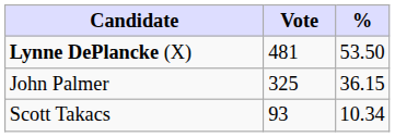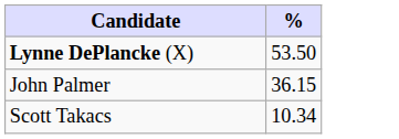- column: Vote | 481 | 325 | 93
